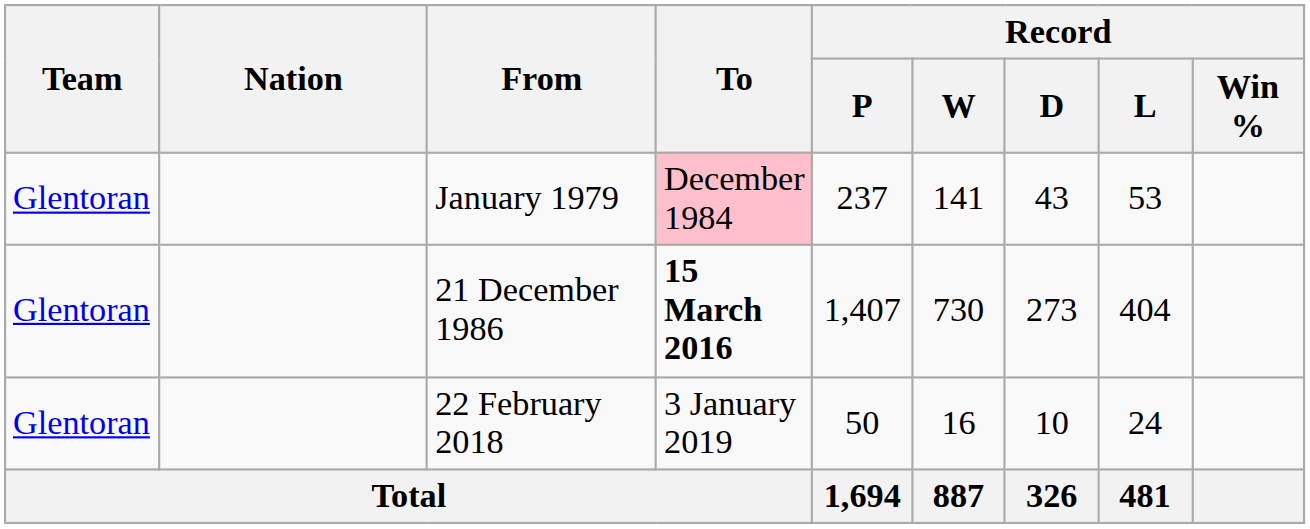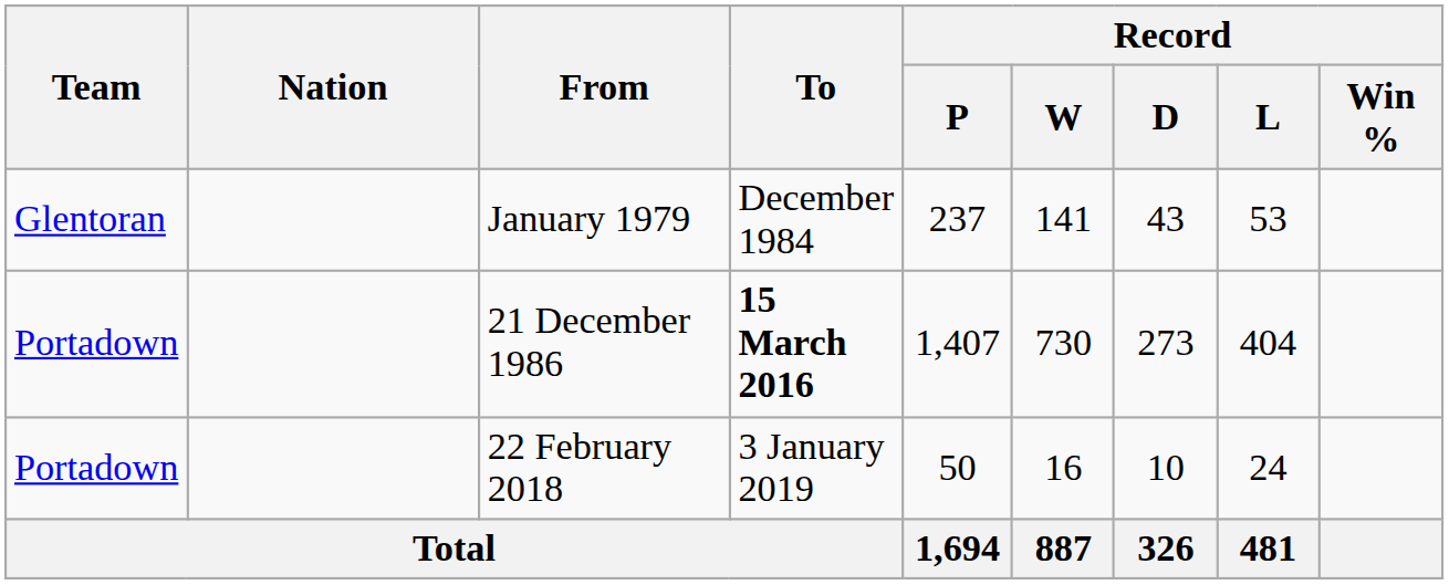January 1979 | To: pink background -> no background
21 December 1986 | Team: Glentoran -> Portadown
22 February 2018 | Team: Glentoran -> Portadown
